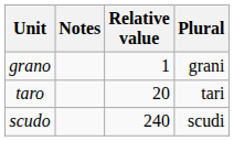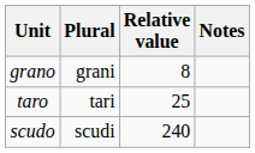columns swapped: Plural <-> Notes
grano | Relative value: 1 -> 8
taro | Relative value: 20 -> 25
